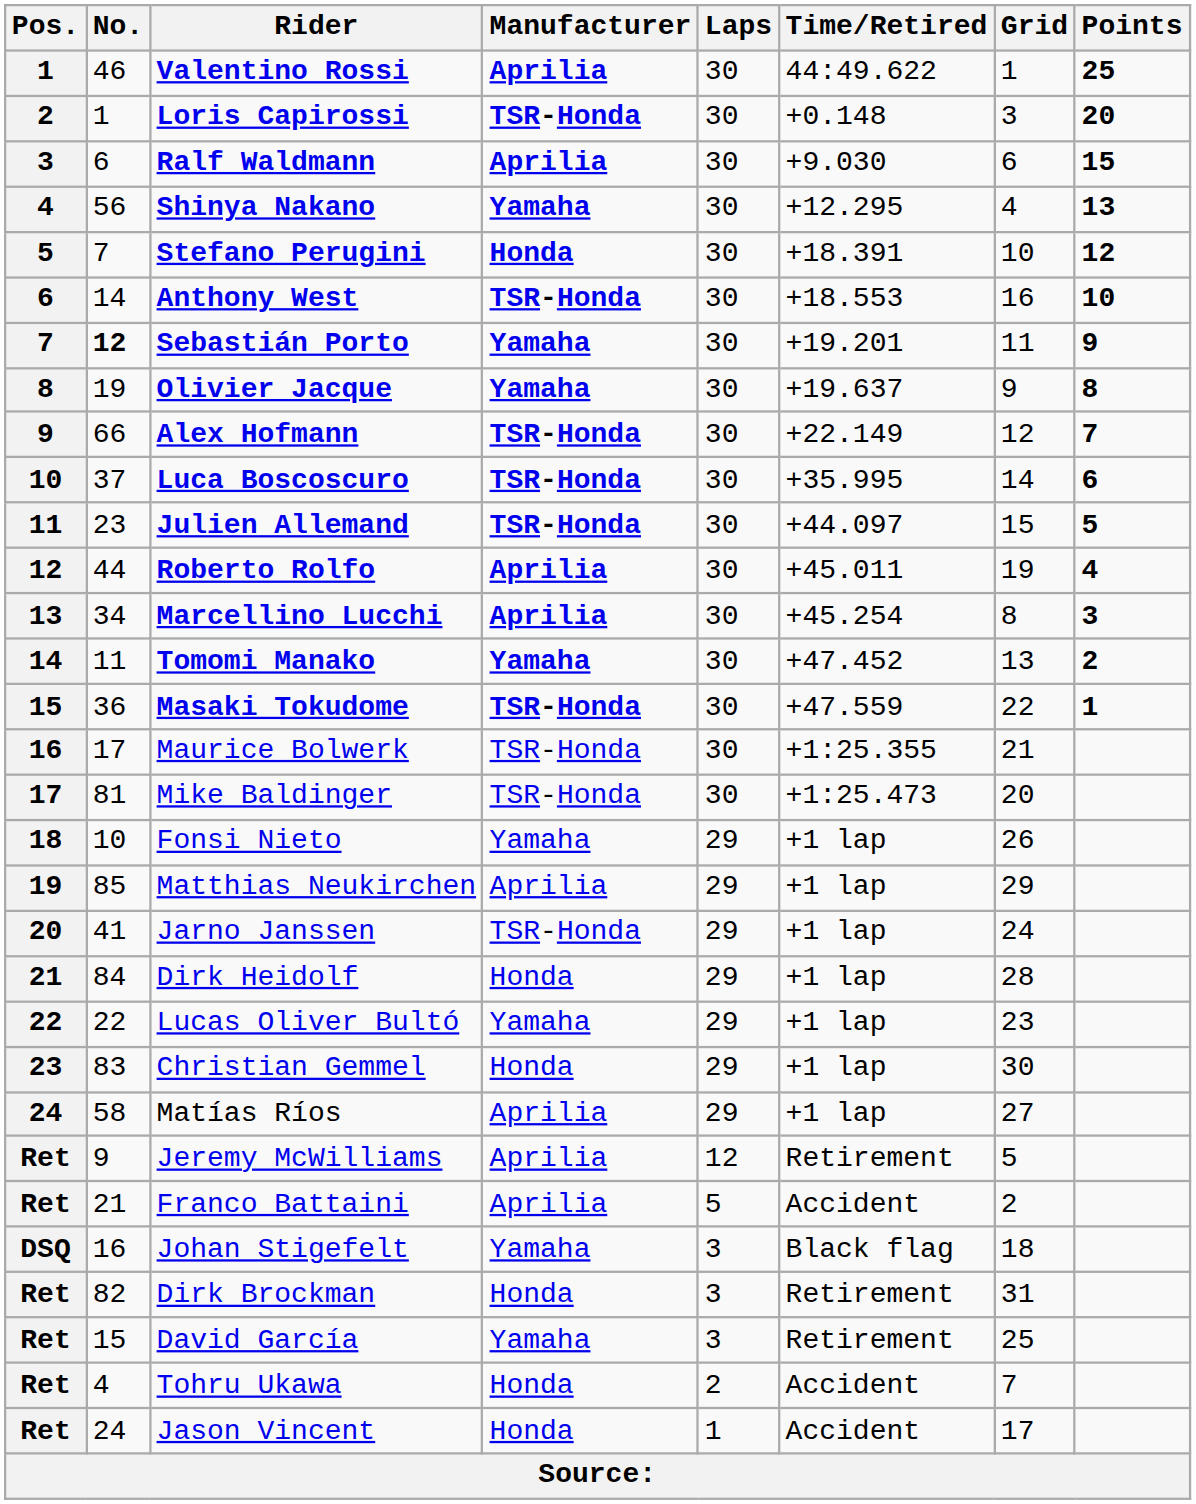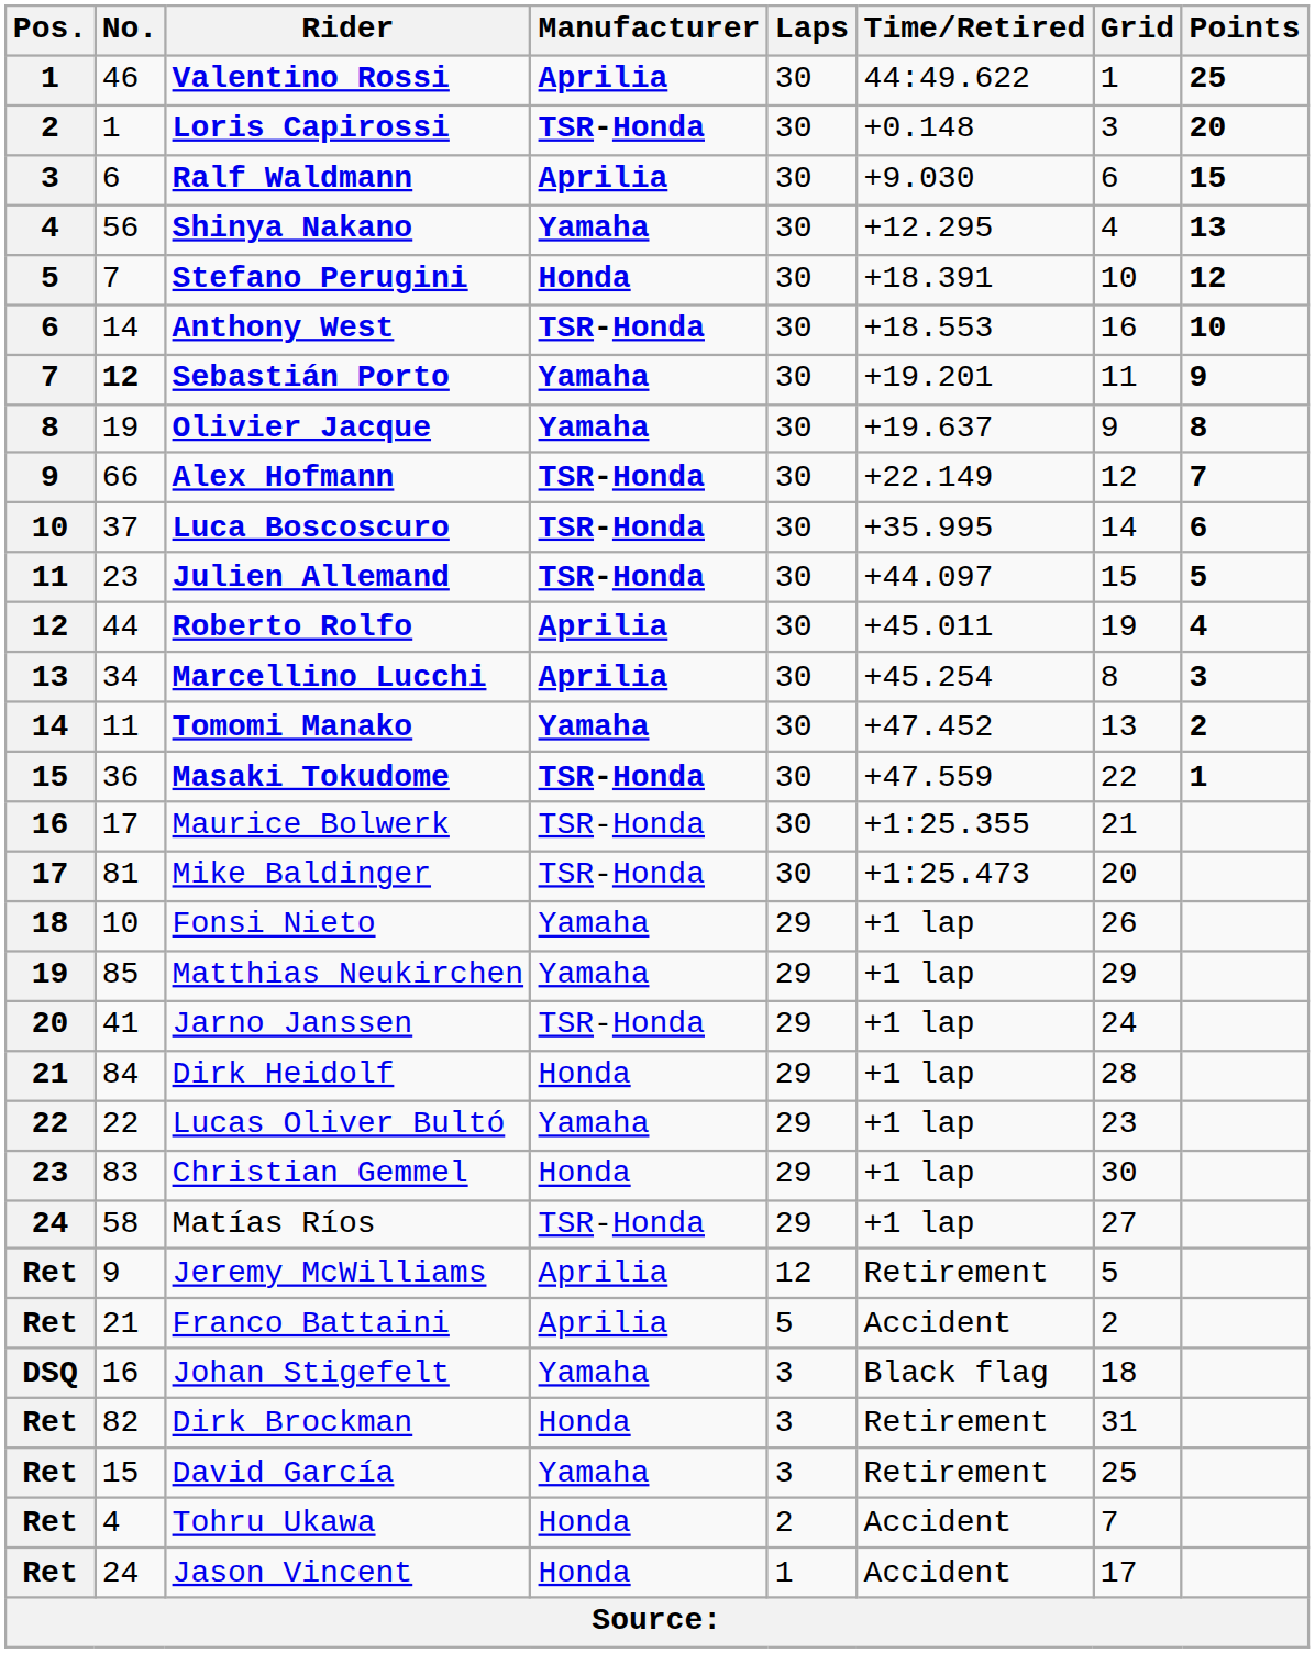Matthias Neukirchen | Manufacturer: Aprilia -> Yamaha
Matías Ríos | Manufacturer: Aprilia -> TSR-Honda
